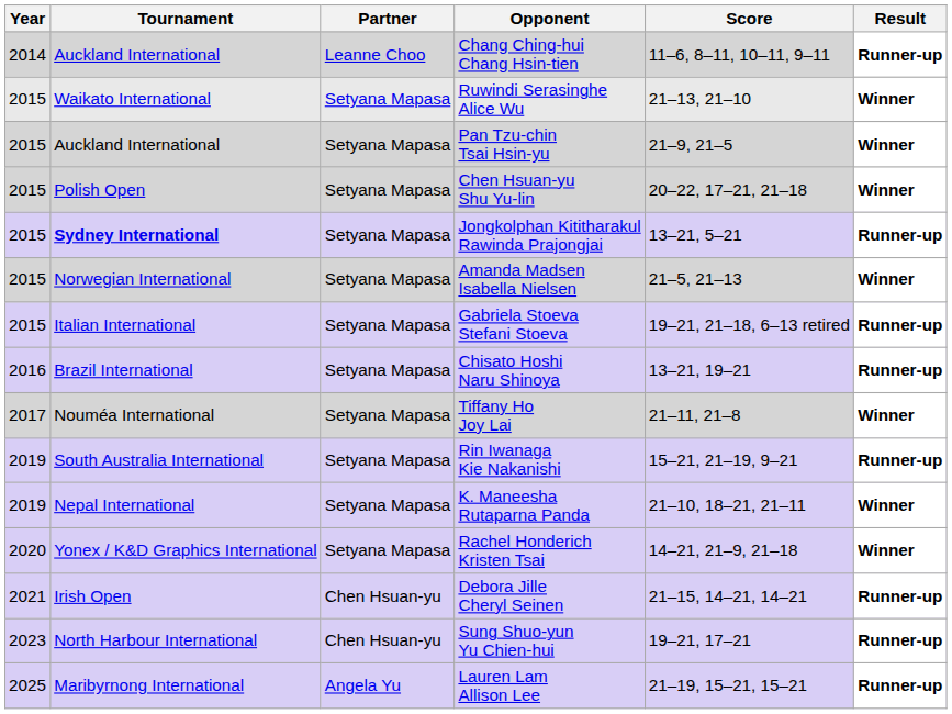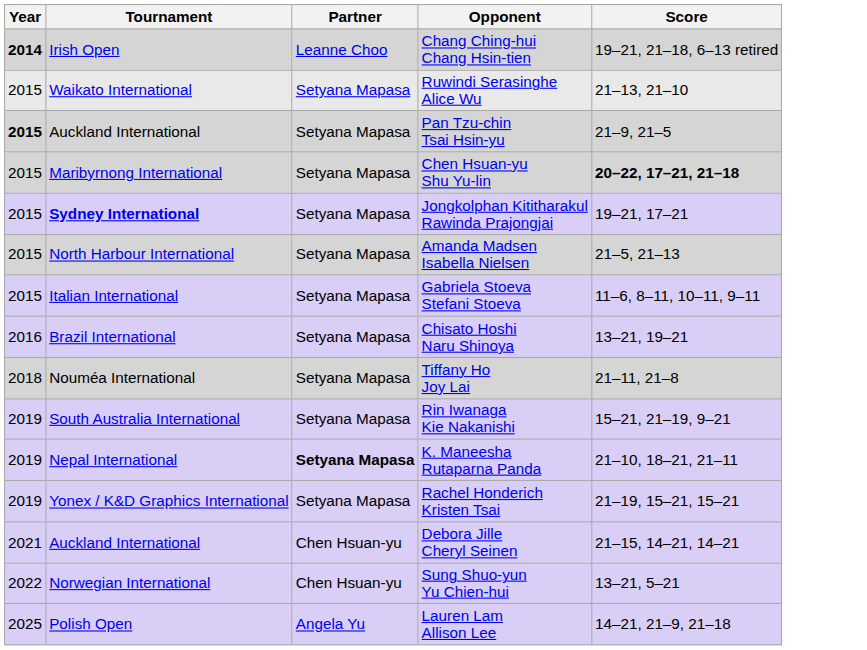- column: Result | Runner-up | Winner | Winner | Winner | Runner-up | Winner | Runner-up | Runner-up | Winner | Runner-up | Winner | Winner | Runner-up | Runner-up | Runner-up
Chang Ching-hui Chang Hsin-tien | Year: normal -> bold
Chang Ching-hui Chang Hsin-tien | Tournament: Auckland International -> Irish Open
Chang Ching-hui Chang Hsin-tien | Score: 11–6, 8–11, 10–11, 9–11 -> 19–21, 21–18, 6–13 retired
Pan Tzu-chin Tsai Hsin-yu | Year: normal -> bold
Chen Hsuan-yu Shu Yu-lin | Tournament: Polish Open -> Maribyrnong International
Chen Hsuan-yu Shu Yu-lin | Score: normal -> bold
Jongkolphan Kititharakul Rawinda Prajongjai | Score: 13–21, 5–21 -> 19–21, 17–21
Amanda Madsen Isabella Nielsen | Tournament: Norwegian International -> North Harbour International
Gabriela Stoeva Stefani Stoeva | Score: 19–21, 21–18, 6–13 retired -> 11–6, 8–11, 10–11, 9–11
Tiffany Ho Joy Lai | Year: 2017 -> 2018
K. Maneesha Rutaparna Panda | Partner: normal -> bold
Rachel Honderich Kristen Tsai | Year: 2020 -> 2019
Rachel Honderich Kristen Tsai | Score: 14–21, 21–9, 21–18 -> 21–19, 15–21, 15–21
Debora Jille Cheryl Seinen | Tournament: Irish Open -> Auckland International
Sung Shuo-yun Yu Chien-hui | Year: 2023 -> 2022
Sung Shuo-yun Yu Chien-hui | Tournament: North Harbour International -> Norwegian International
Sung Shuo-yun Yu Chien-hui | Score: 19–21, 17–21 -> 13–21, 5–21
Lauren Lam Allison Lee | Tournament: Maribyrnong International -> Polish Open
Lauren Lam Allison Lee | Score: 21–19, 15–21, 15–21 -> 14–21, 21–9, 21–18
